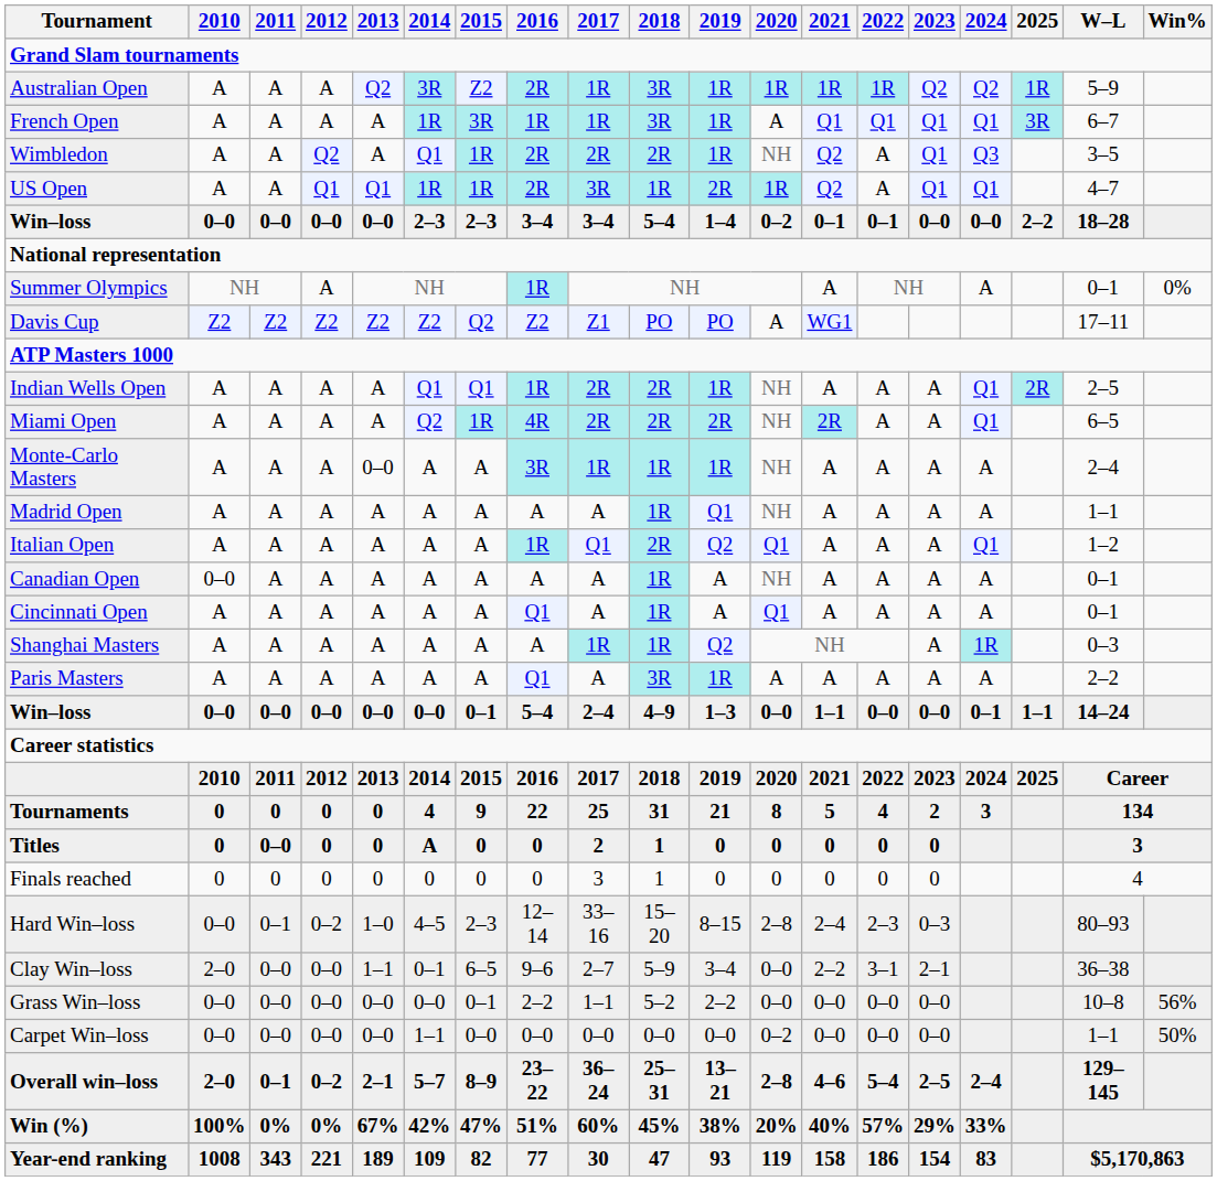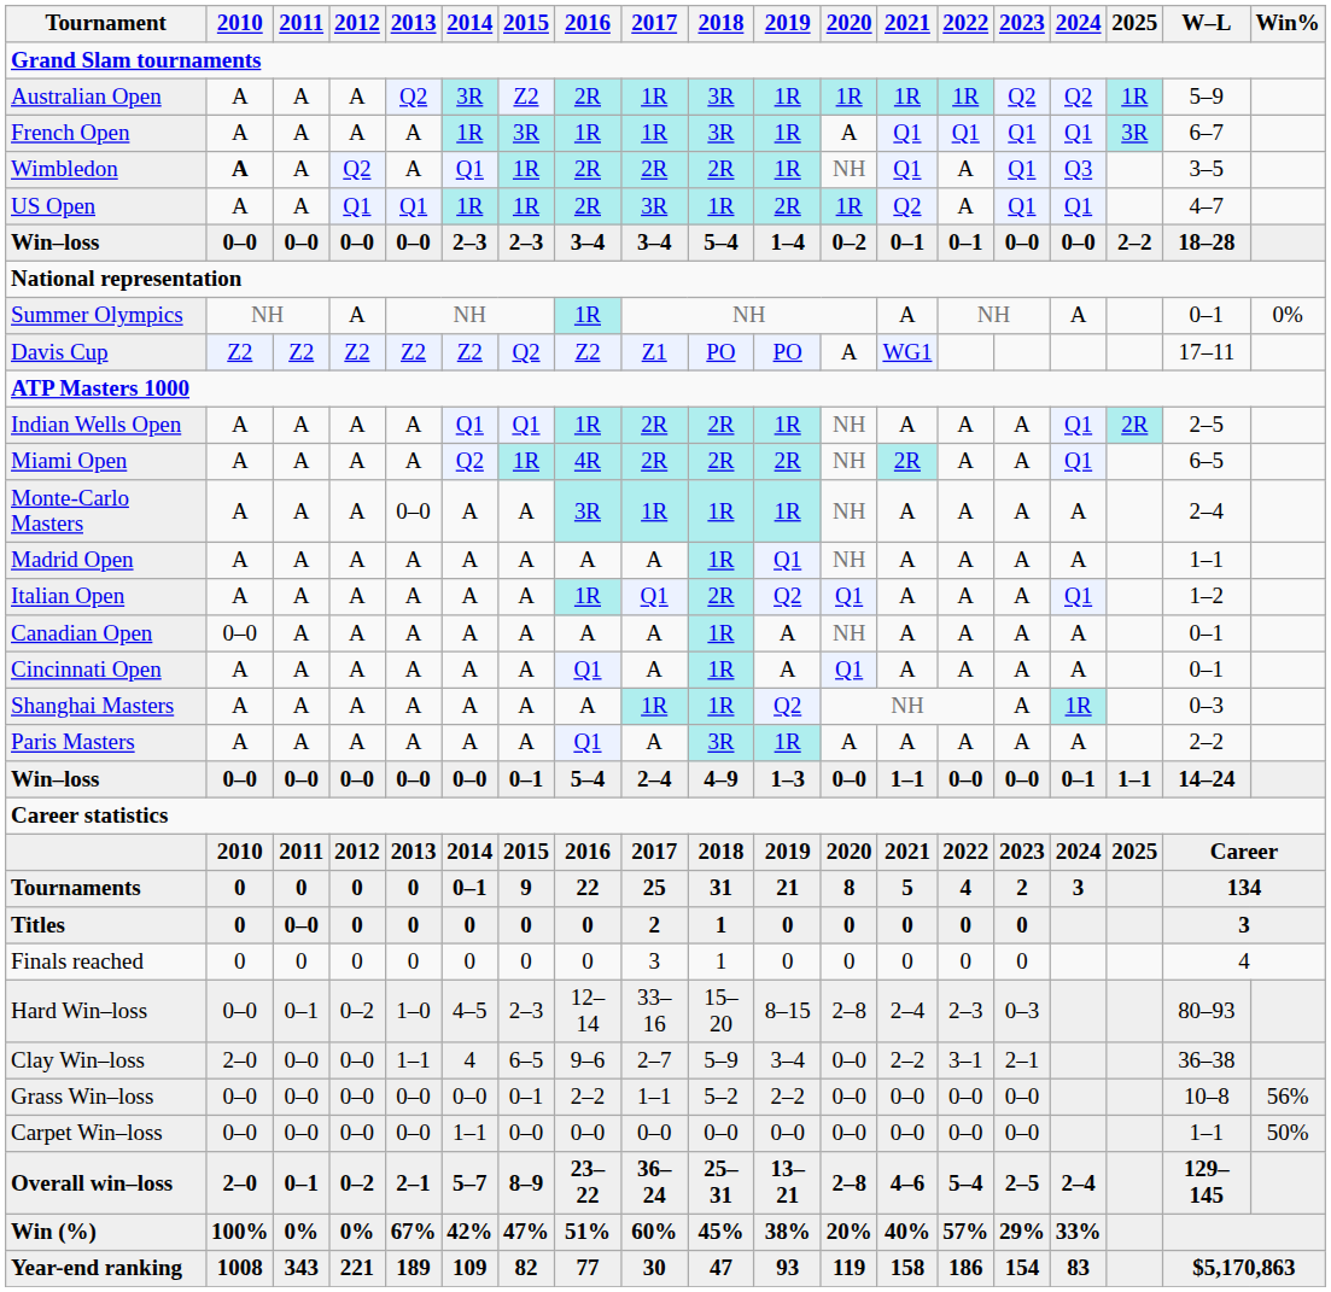Wimbledon | 2010: normal -> bold
Wimbledon | 2021: Q2 -> Q1
Tournaments | 2014: 4 -> 0–1
Titles | 2014: A -> 0
Clay Win–loss | 2014: 0–1 -> 4
Carpet Win–loss | 2020: 0–2 -> 0–0
